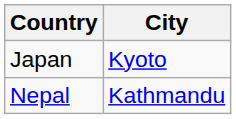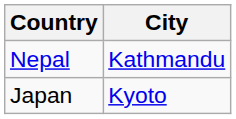rows swapped: Japan <-> Nepal
